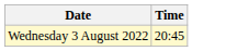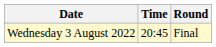+ column: Round | Final
